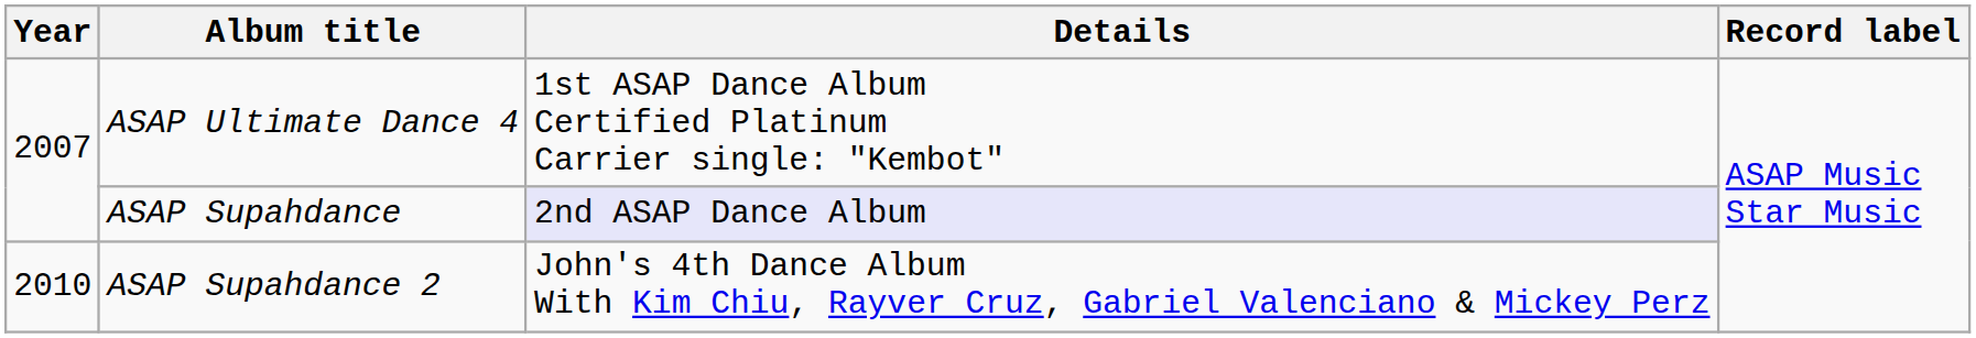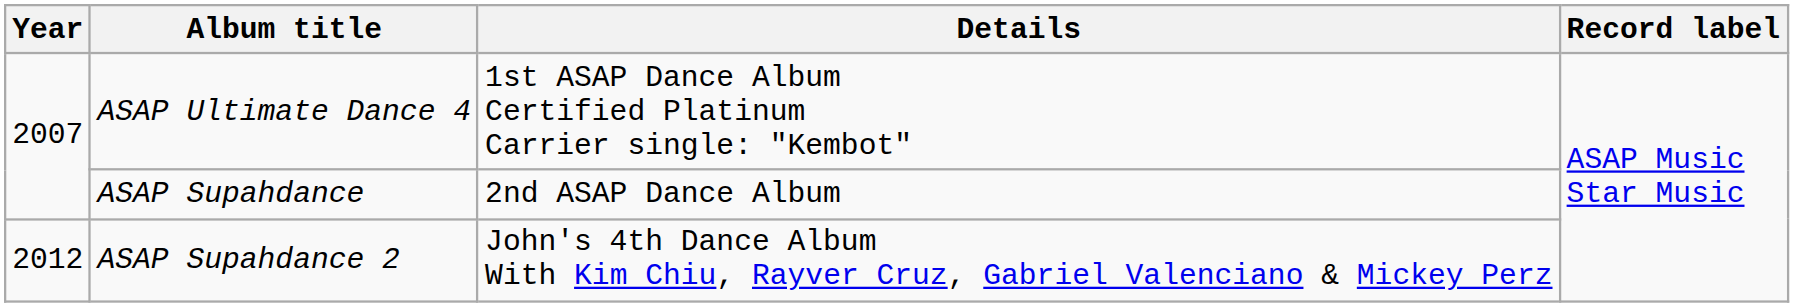ASAP Supahdance | Details: lavender background -> no background
ASAP Supahdance 2 | Year: 2010 -> 2012
